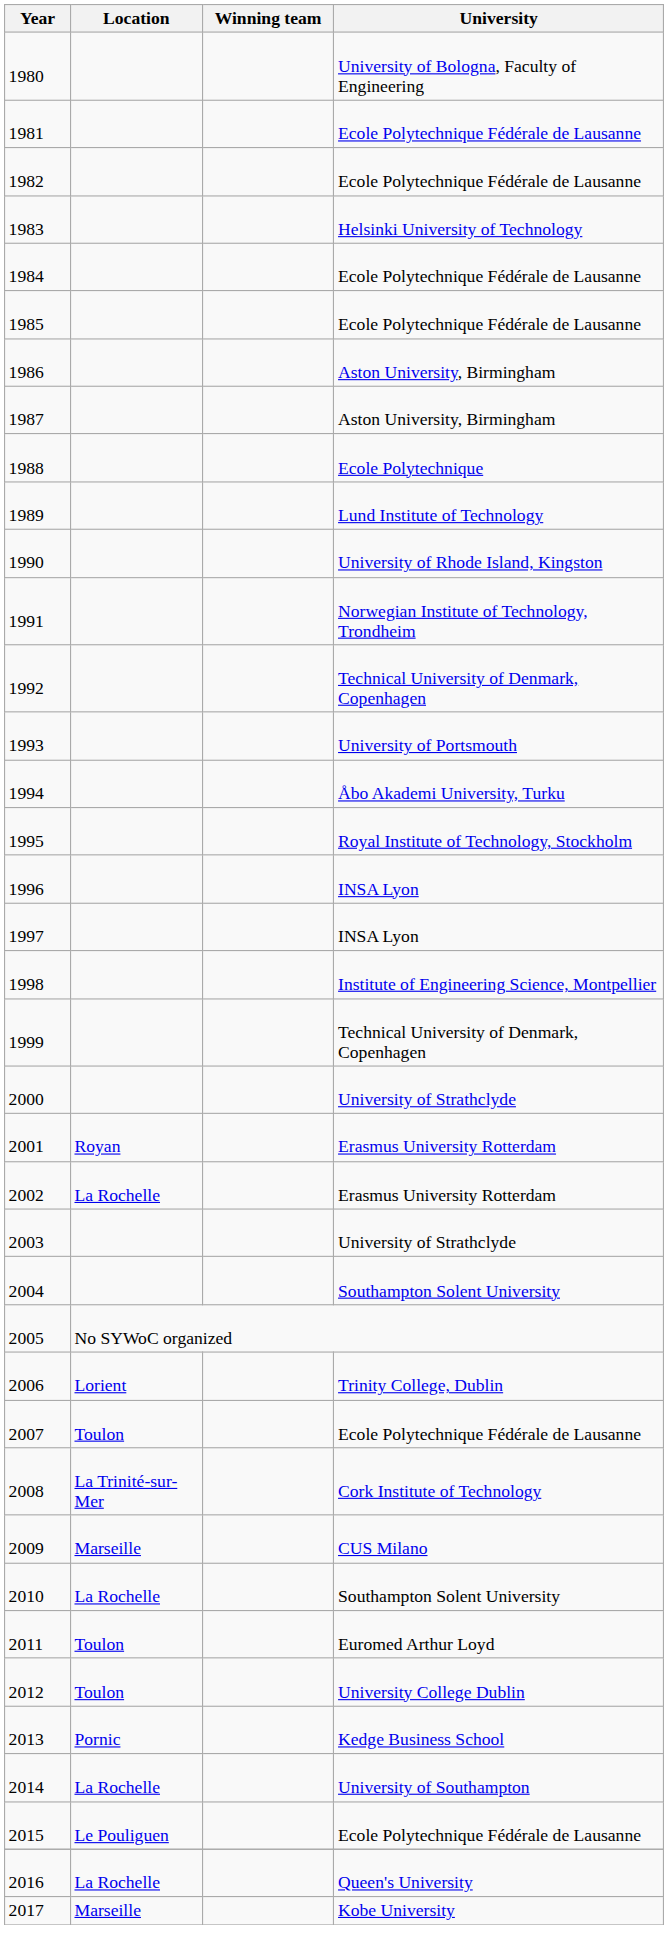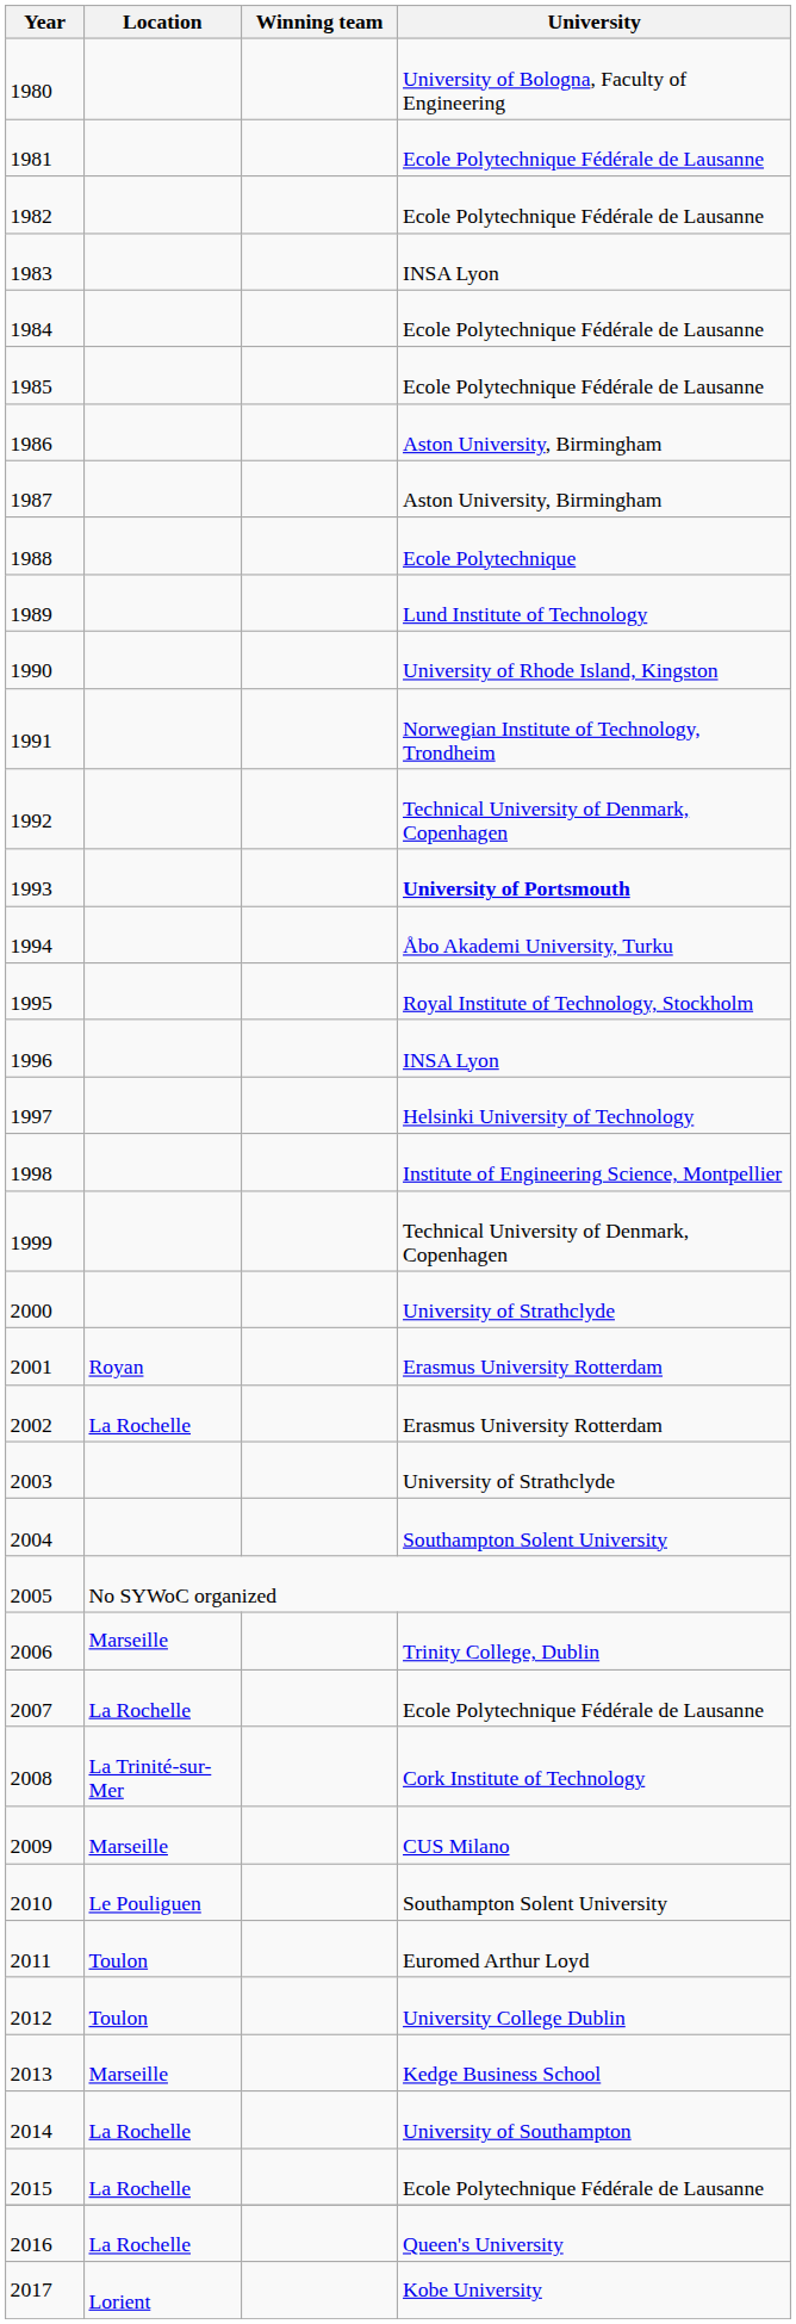1983 | University: Helsinki University of Technology -> INSA Lyon
1993 | University: normal -> bold
1997 | University: INSA Lyon -> Helsinki University of Technology
2006 | Location: Lorient -> Marseille
2007 | Location: Toulon -> La Rochelle
2010 | Location: La Rochelle -> Le Pouliguen
2013 | Location: Pornic -> Marseille
2015 | Location: Le Pouliguen -> La Rochelle
2017 | Location: Marseille -> Lorient
